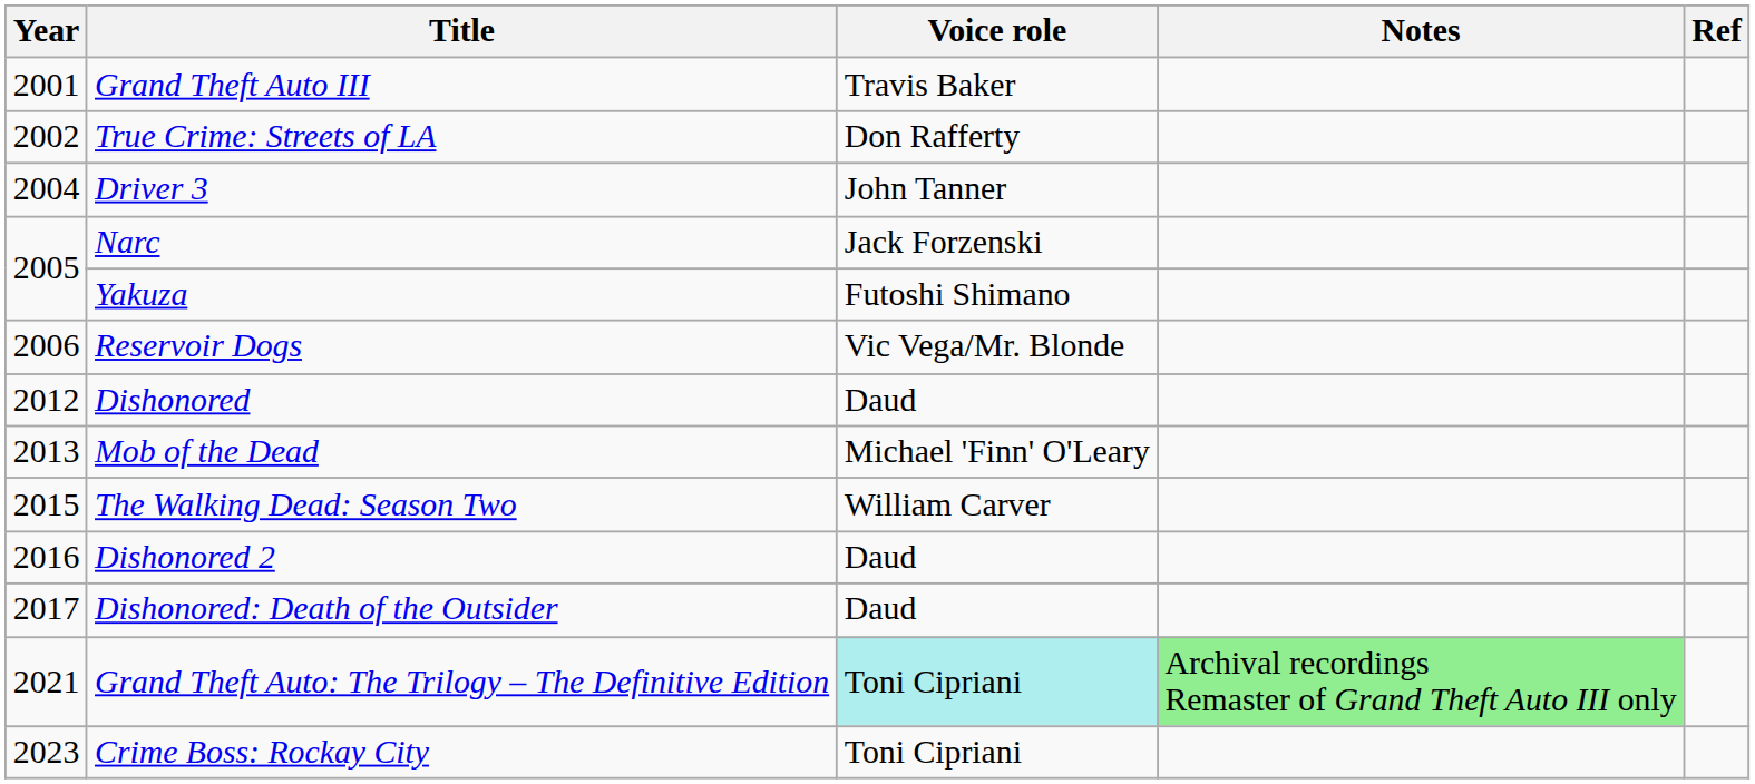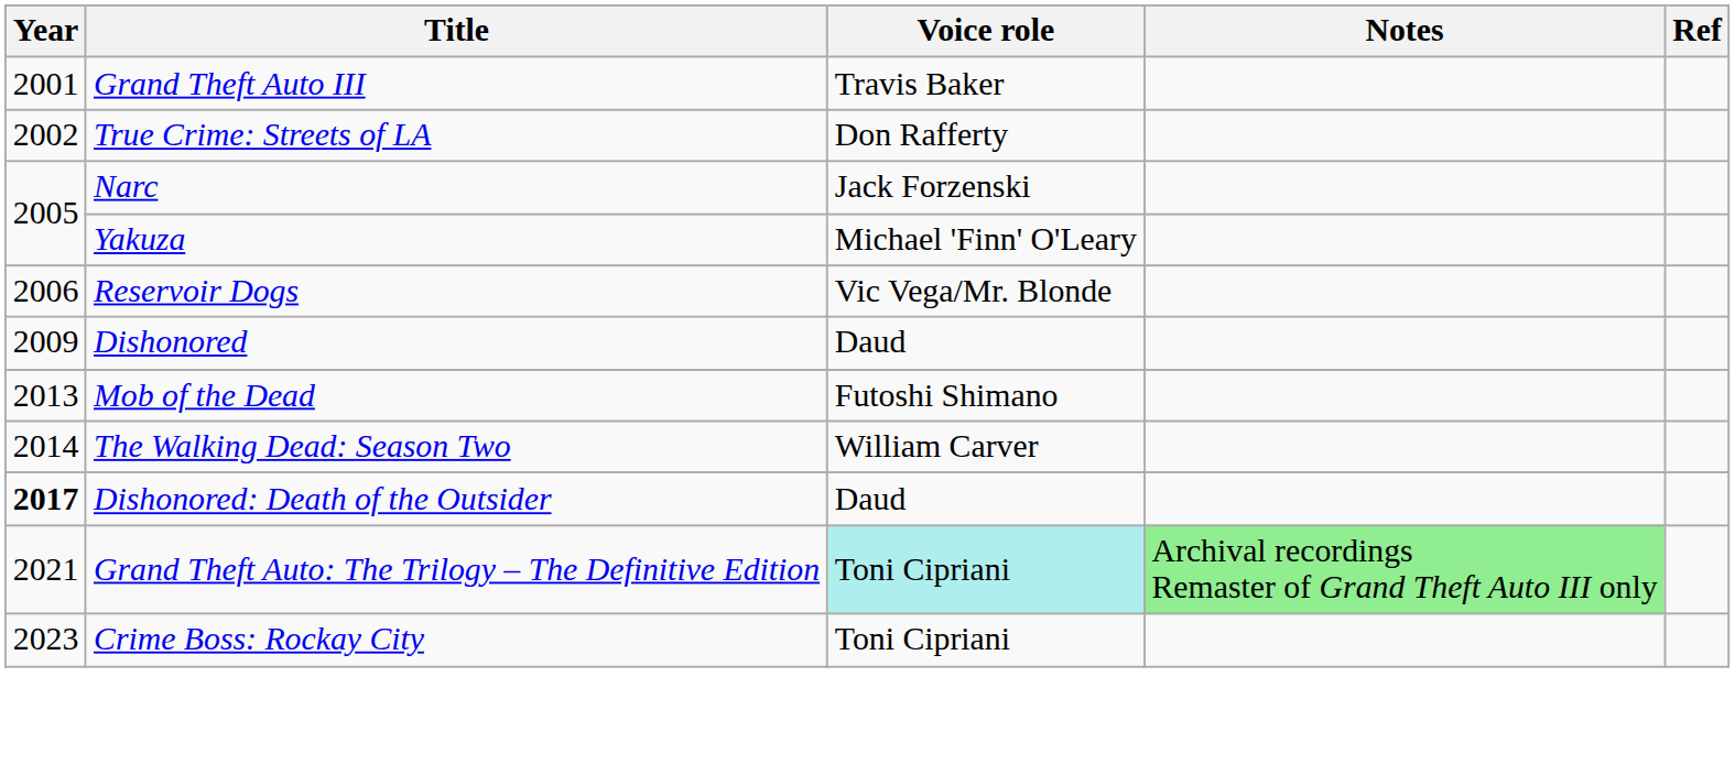- row: 2004 | Driver 3 | John Tanner
Yakuza | Voice role: Futoshi Shimano -> Michael 'Finn' O'Leary
Dishonored | Year: 2012 -> 2009
Mob of the Dead | Voice role: Michael 'Finn' O'Leary -> Futoshi Shimano
The Walking Dead: Season Two | Year: 2015 -> 2014
- row: 2016 | Dishonored 2 | Daud
Dishonored: Death of the Outsider | Year: normal -> bold
